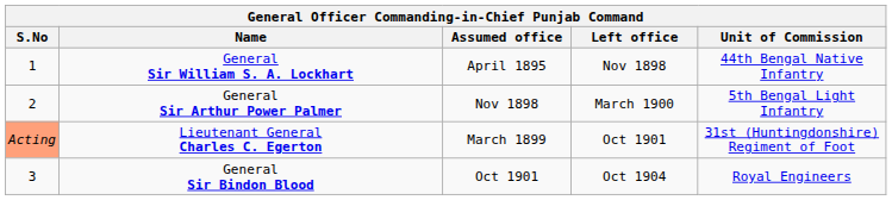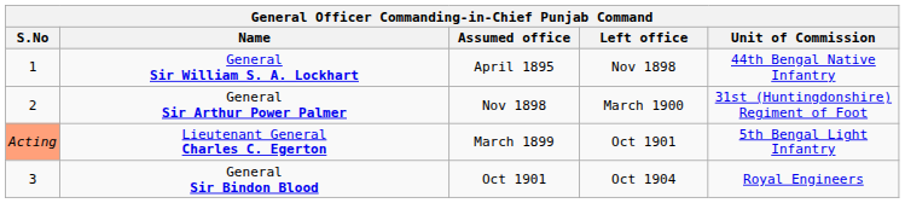General Sir Arthur Power Palmer | Unit of Commission: 5th Bengal Light Infantry -> 31st (Huntingdonshire) Regiment of Foot
Lieutenant General Charles C. Egerton | Unit of Commission: 31st (Huntingdonshire) Regiment of Foot -> 5th Bengal Light Infantry
